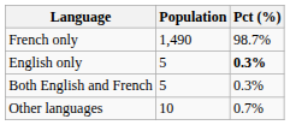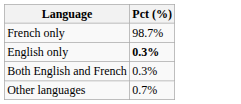- column: Population | 1,490 | 5 | 5 | 10
